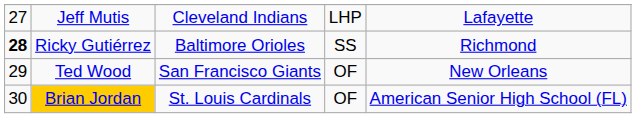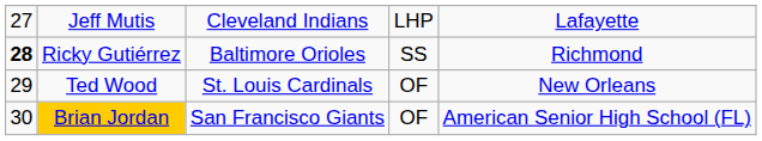Ted Wood | column 3: San Francisco Giants -> St. Louis Cardinals
Brian Jordan | column 3: St. Louis Cardinals -> San Francisco Giants
